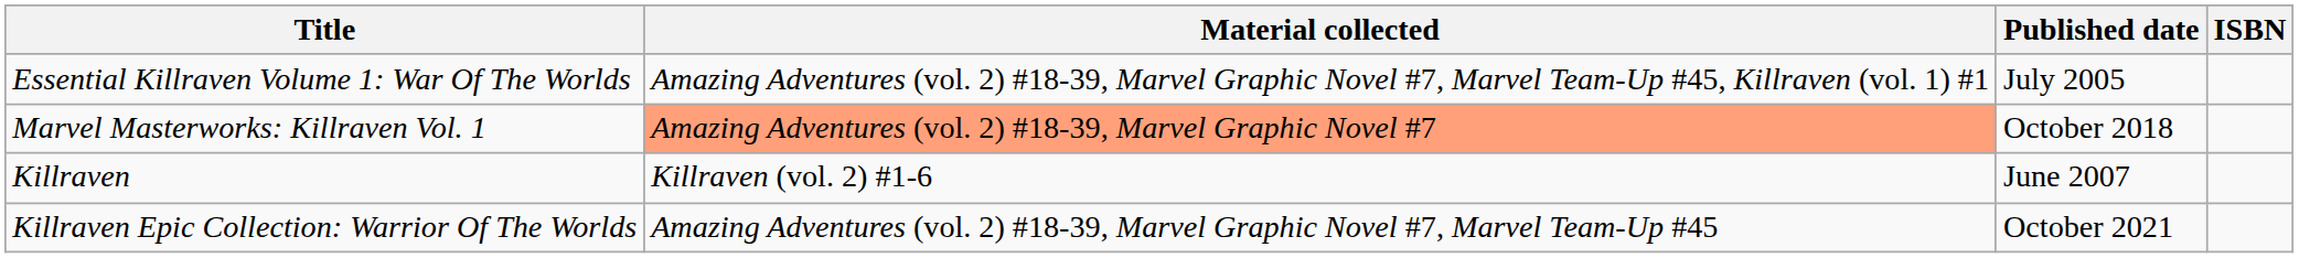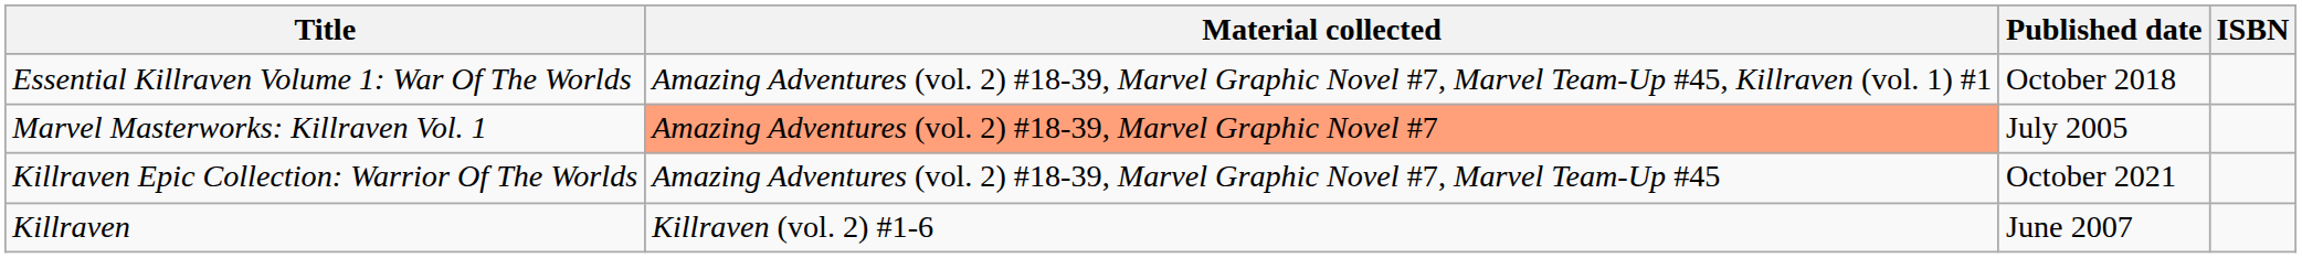Essential Killraven Volume 1: War Of The Worlds | Published date: July 2005 -> October 2018
Marvel Masterworks: Killraven Vol. 1 | Published date: October 2018 -> July 2005
rows swapped: Killraven Epic Collection: Warrior Of The Worlds <-> Killraven
